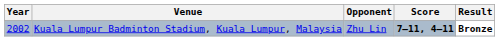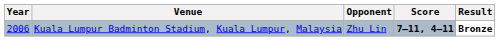Kuala Lumpur Badminton Stadium, Kuala Lumpur, Malaysia | Year: 2002 -> 2006
